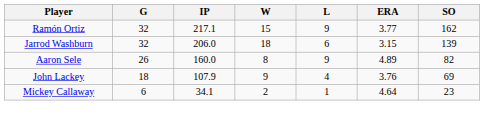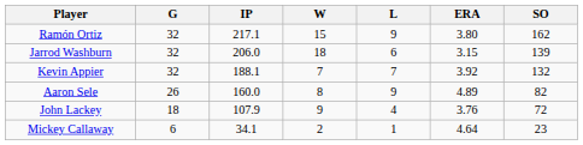Ramón Ortiz | ERA: 3.77 -> 3.80
+ row: Kevin Appier | 32 | 188.1 | 7 | 7 | 3.92 | 132
John Lackey | SO: 69 -> 72
